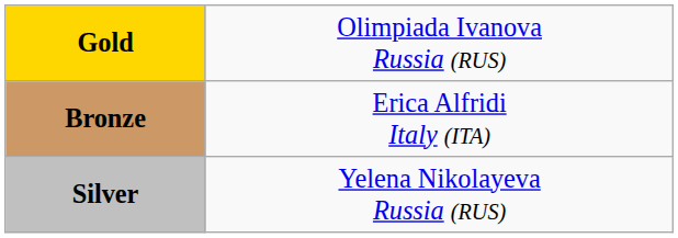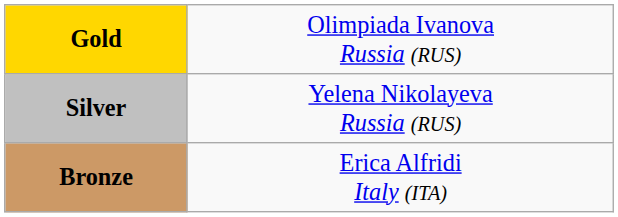rows swapped: Silver <-> Bronze
